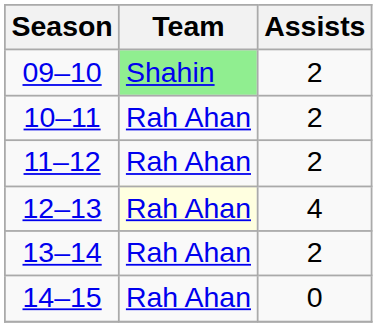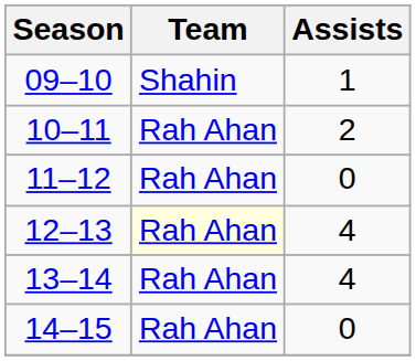09–10 | Team: lightgreen background -> no background
09–10 | Assists: 2 -> 1
11–12 | Assists: 2 -> 0
13–14 | Assists: 2 -> 4
